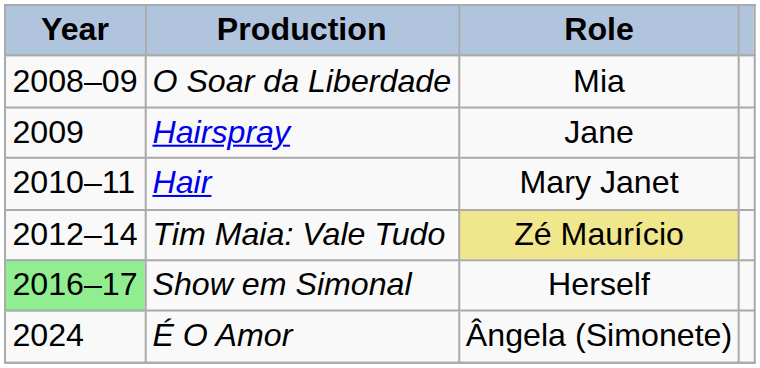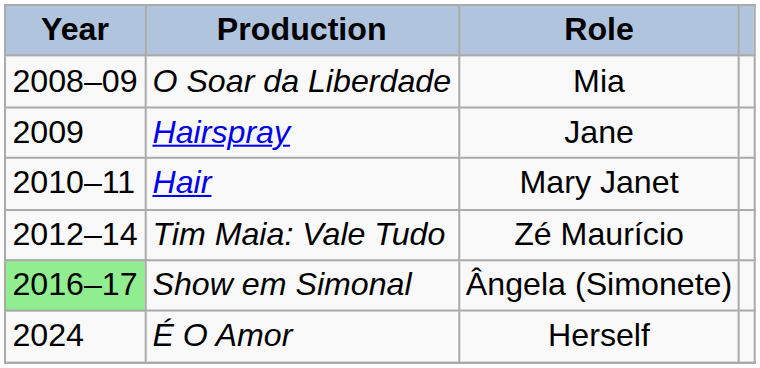Tim Maia: Vale Tudo | Role: khaki background -> no background
Show em Simonal | Role: Herself -> Ângela (Simonete)
É O Amor | Role: Ângela (Simonete) -> Herself
